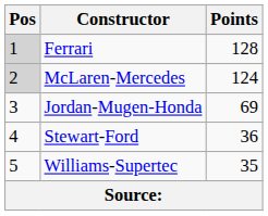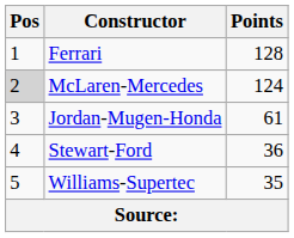Ferrari | Pos: lightgrey background -> no background
Jordan-Mugen-Honda | Points: 69 -> 61
